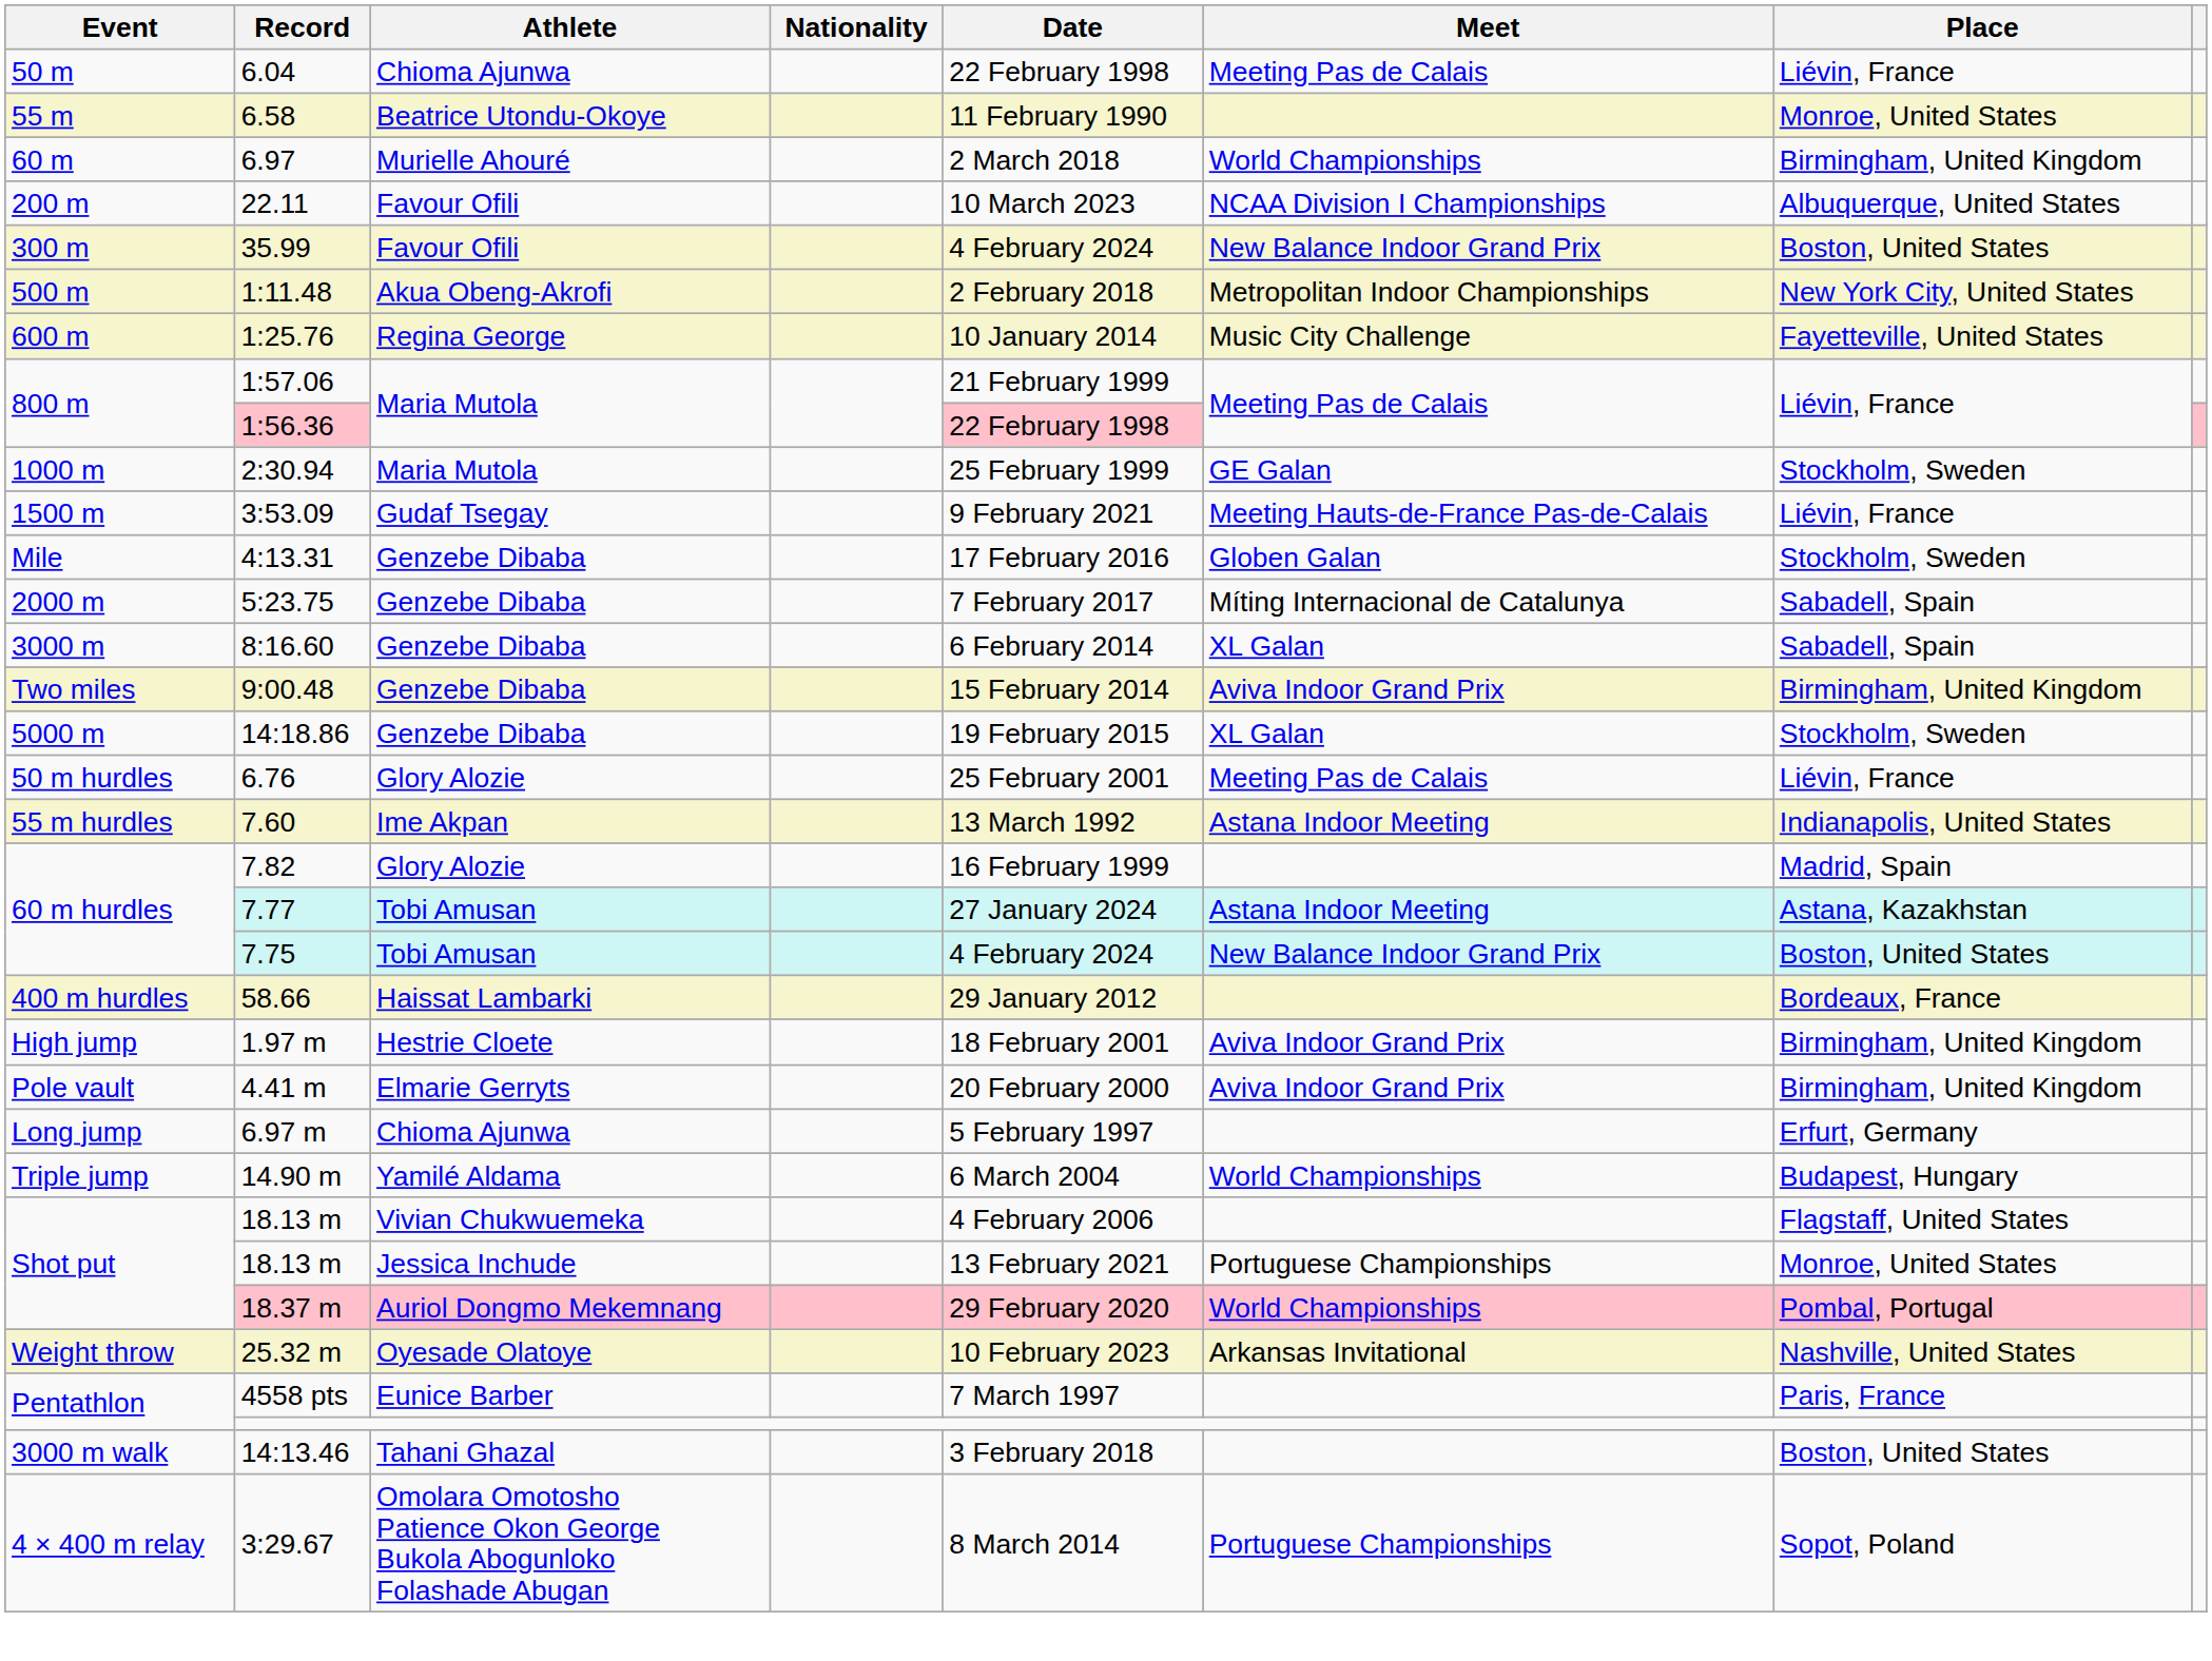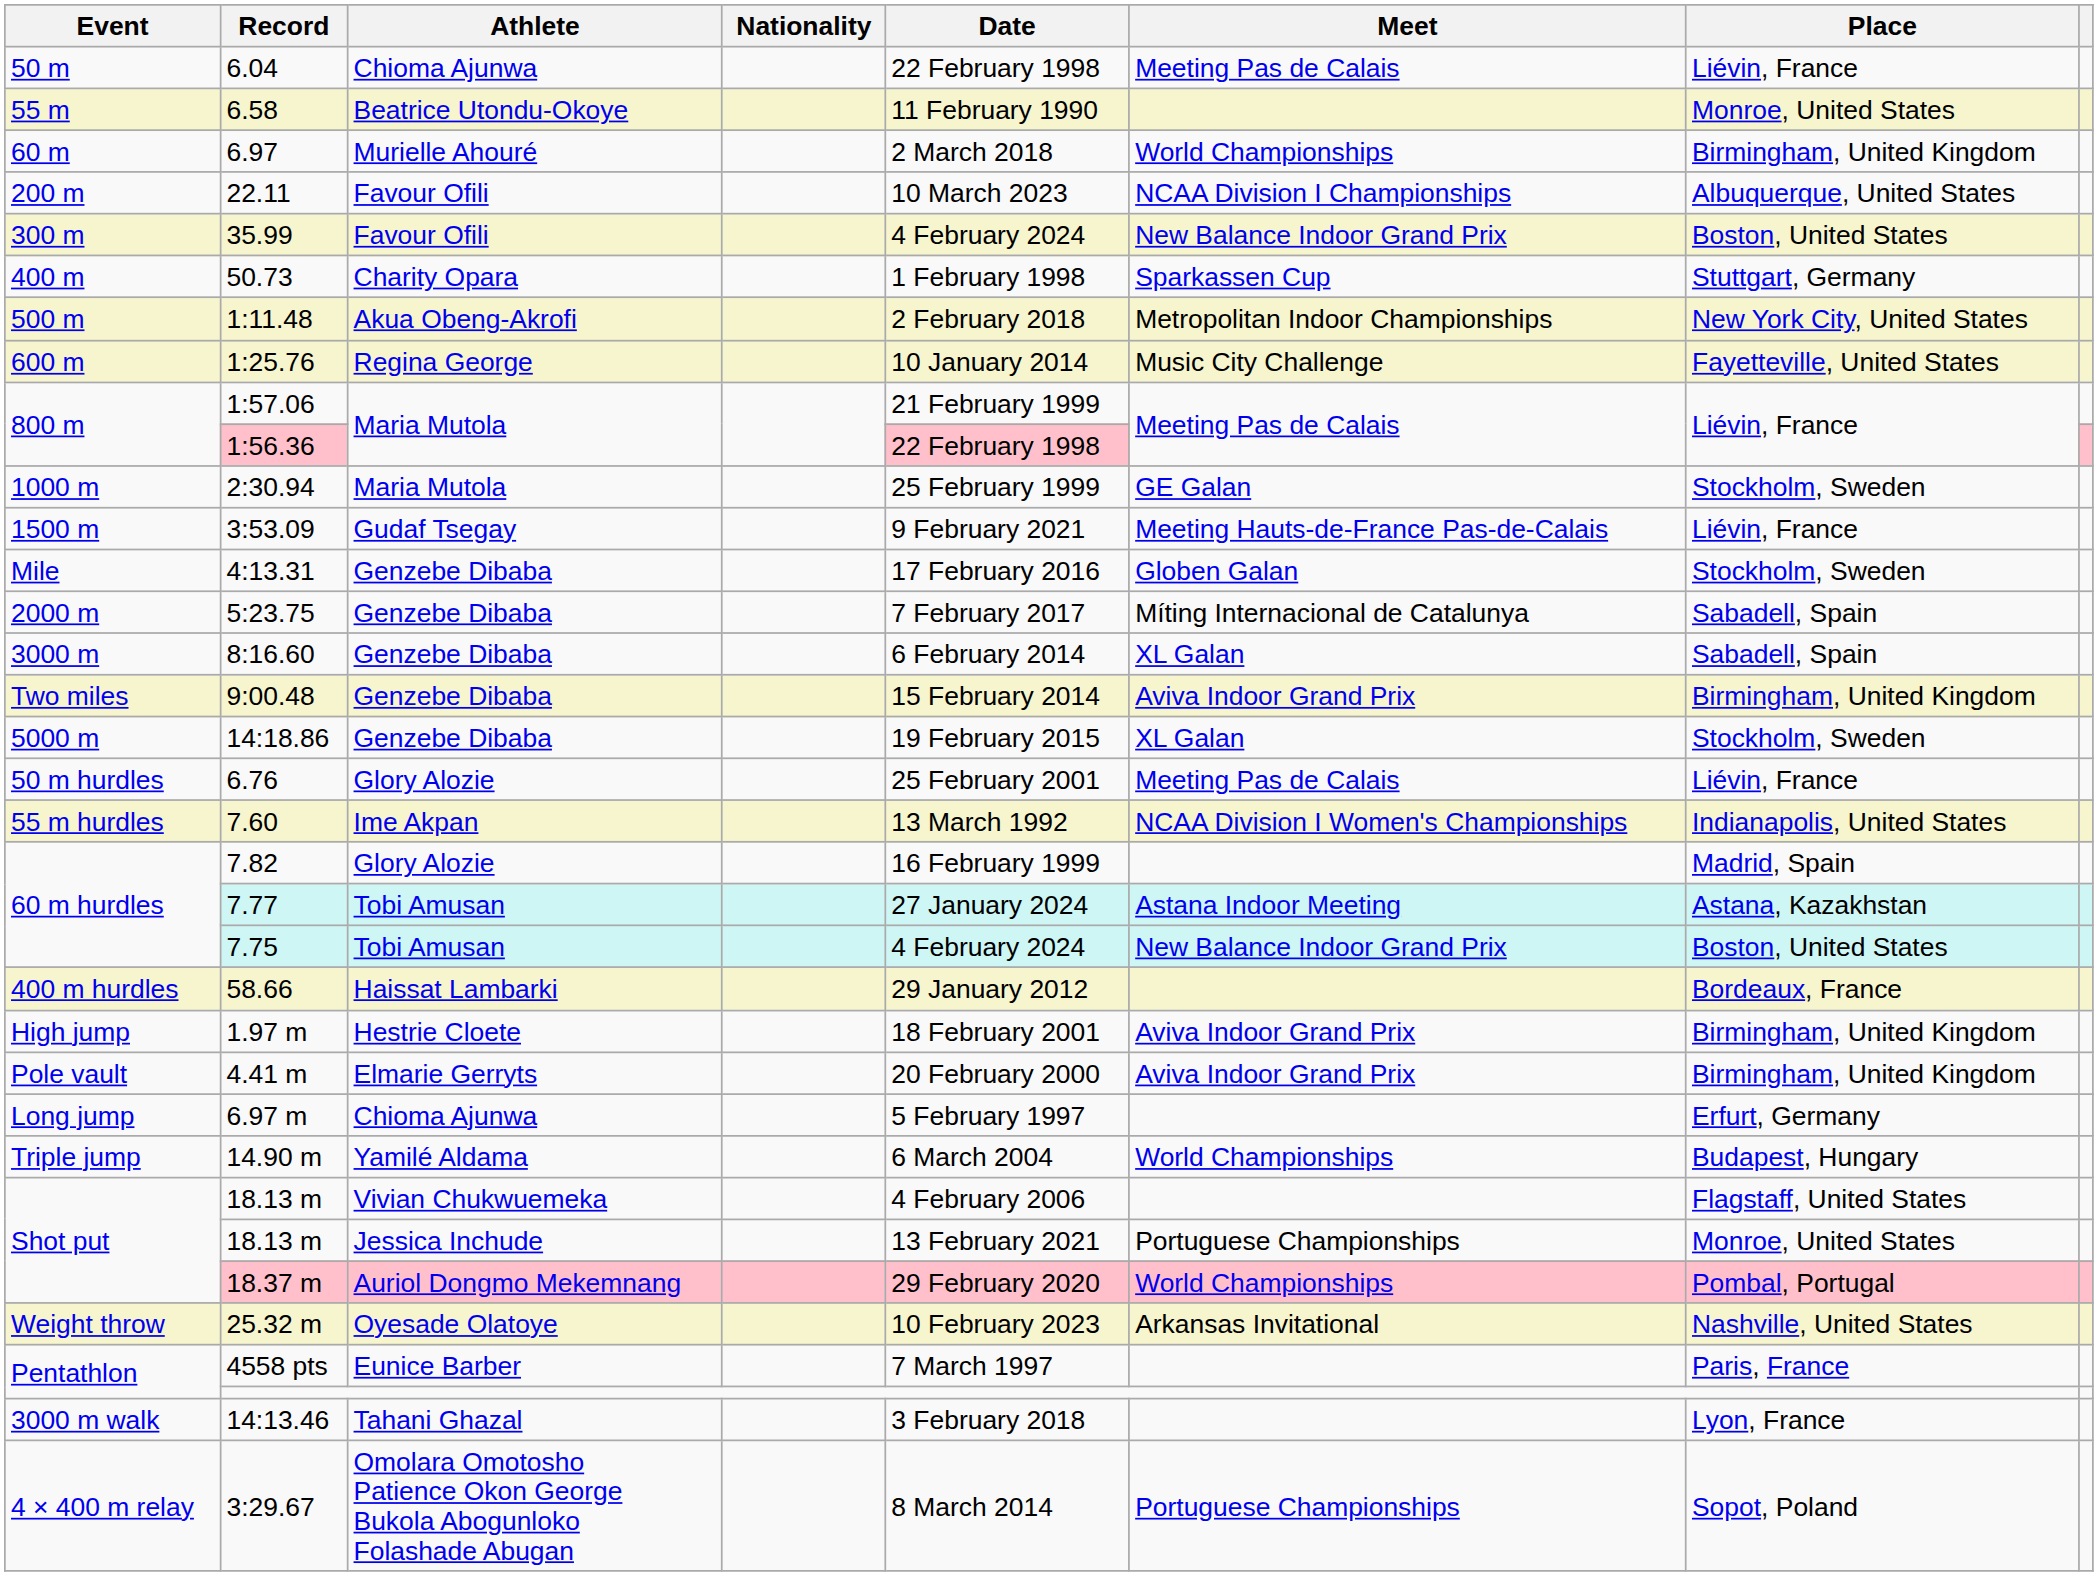+ row: 400 m | 50.73 | Charity Opara | 1 February 1998 | Sparkassen Cup | Stuttgart, Germany
7.60 | Meet: Astana Indoor Meeting -> NCAA Division I Women's Championships
14:13.46 | Place: Boston, United States -> Lyon, France
